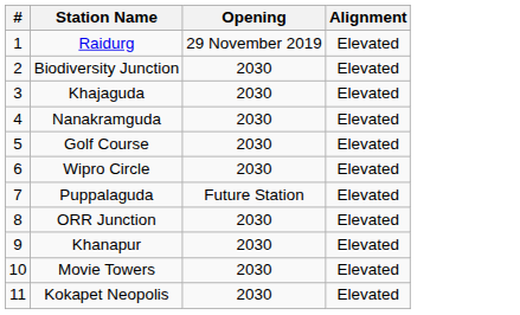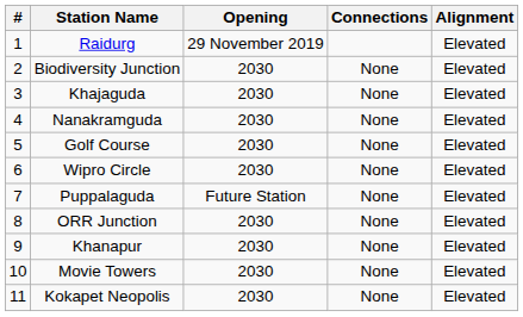+ column: Connections | None | None | None | None | None | None | None | None | None | None
